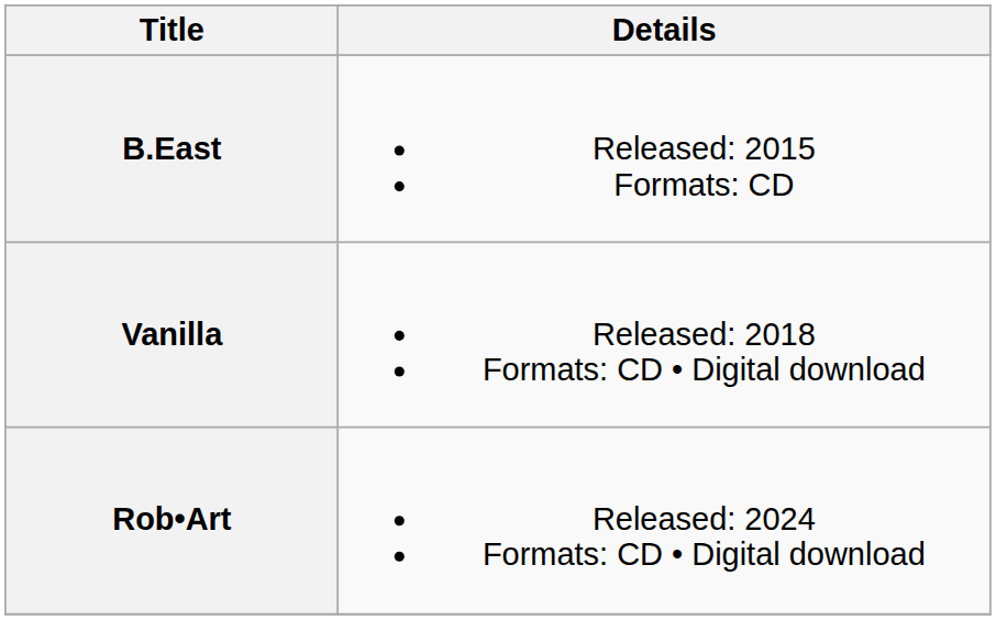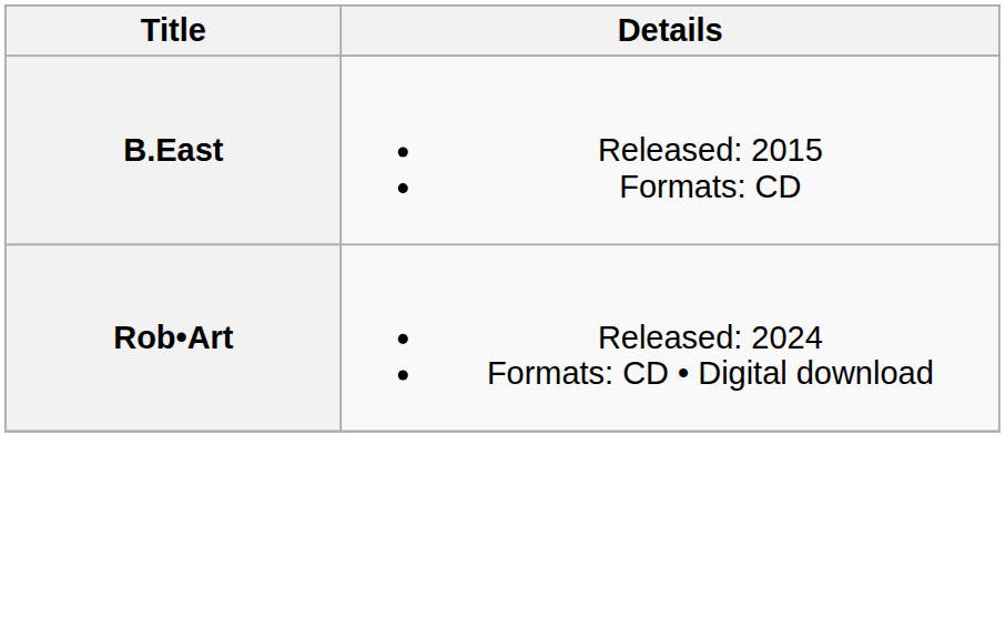- row: Vanilla | Released: 2018 Formats: CD • Digital download
